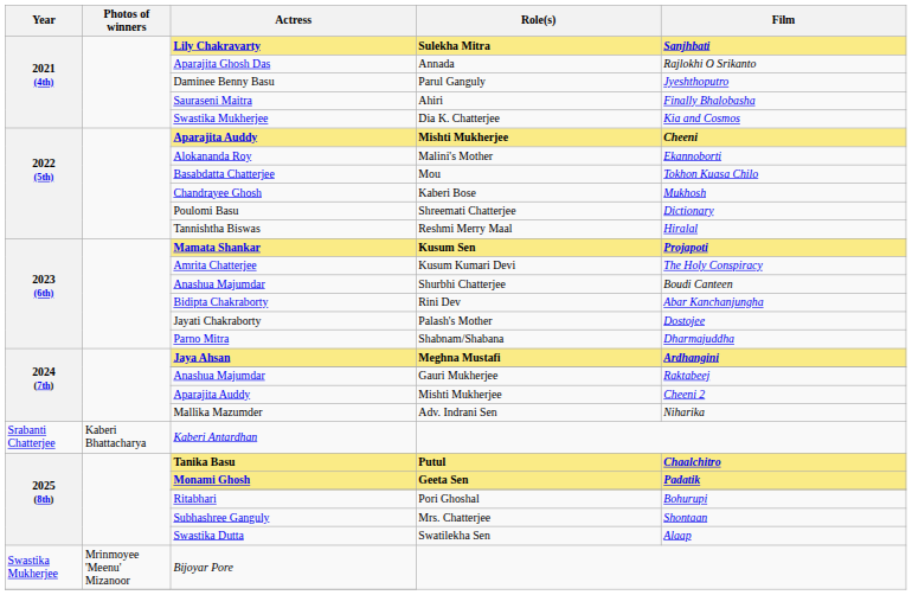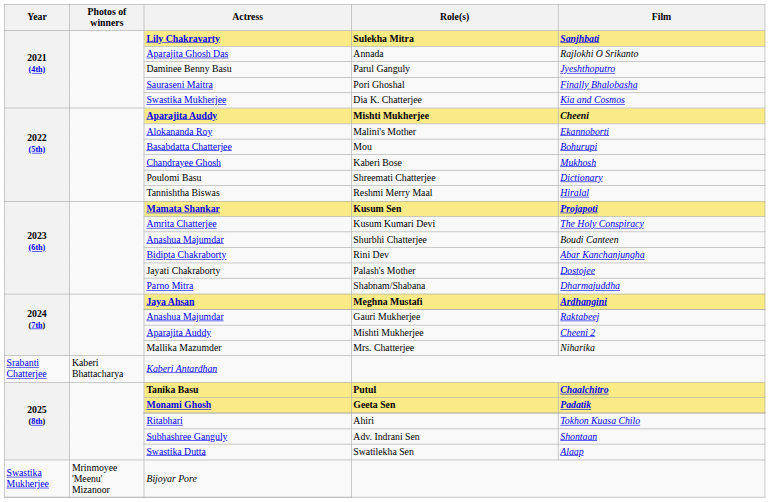Sauraseni Maitra | Role(s): Ahiri -> Pori Ghoshal
Basabdatta Chatterjee | Film: Tokhon Kuasa Chilo -> Bohurupi
Mallika Mazumder | Role(s): Adv. Indrani Sen -> Mrs. Chatterjee
Ritabhari | Role(s): Pori Ghoshal -> Ahiri
Ritabhari | Film: Bohurupi -> Tokhon Kuasa Chilo
Subhashree Ganguly | Role(s): Mrs. Chatterjee -> Adv. Indrani Sen
